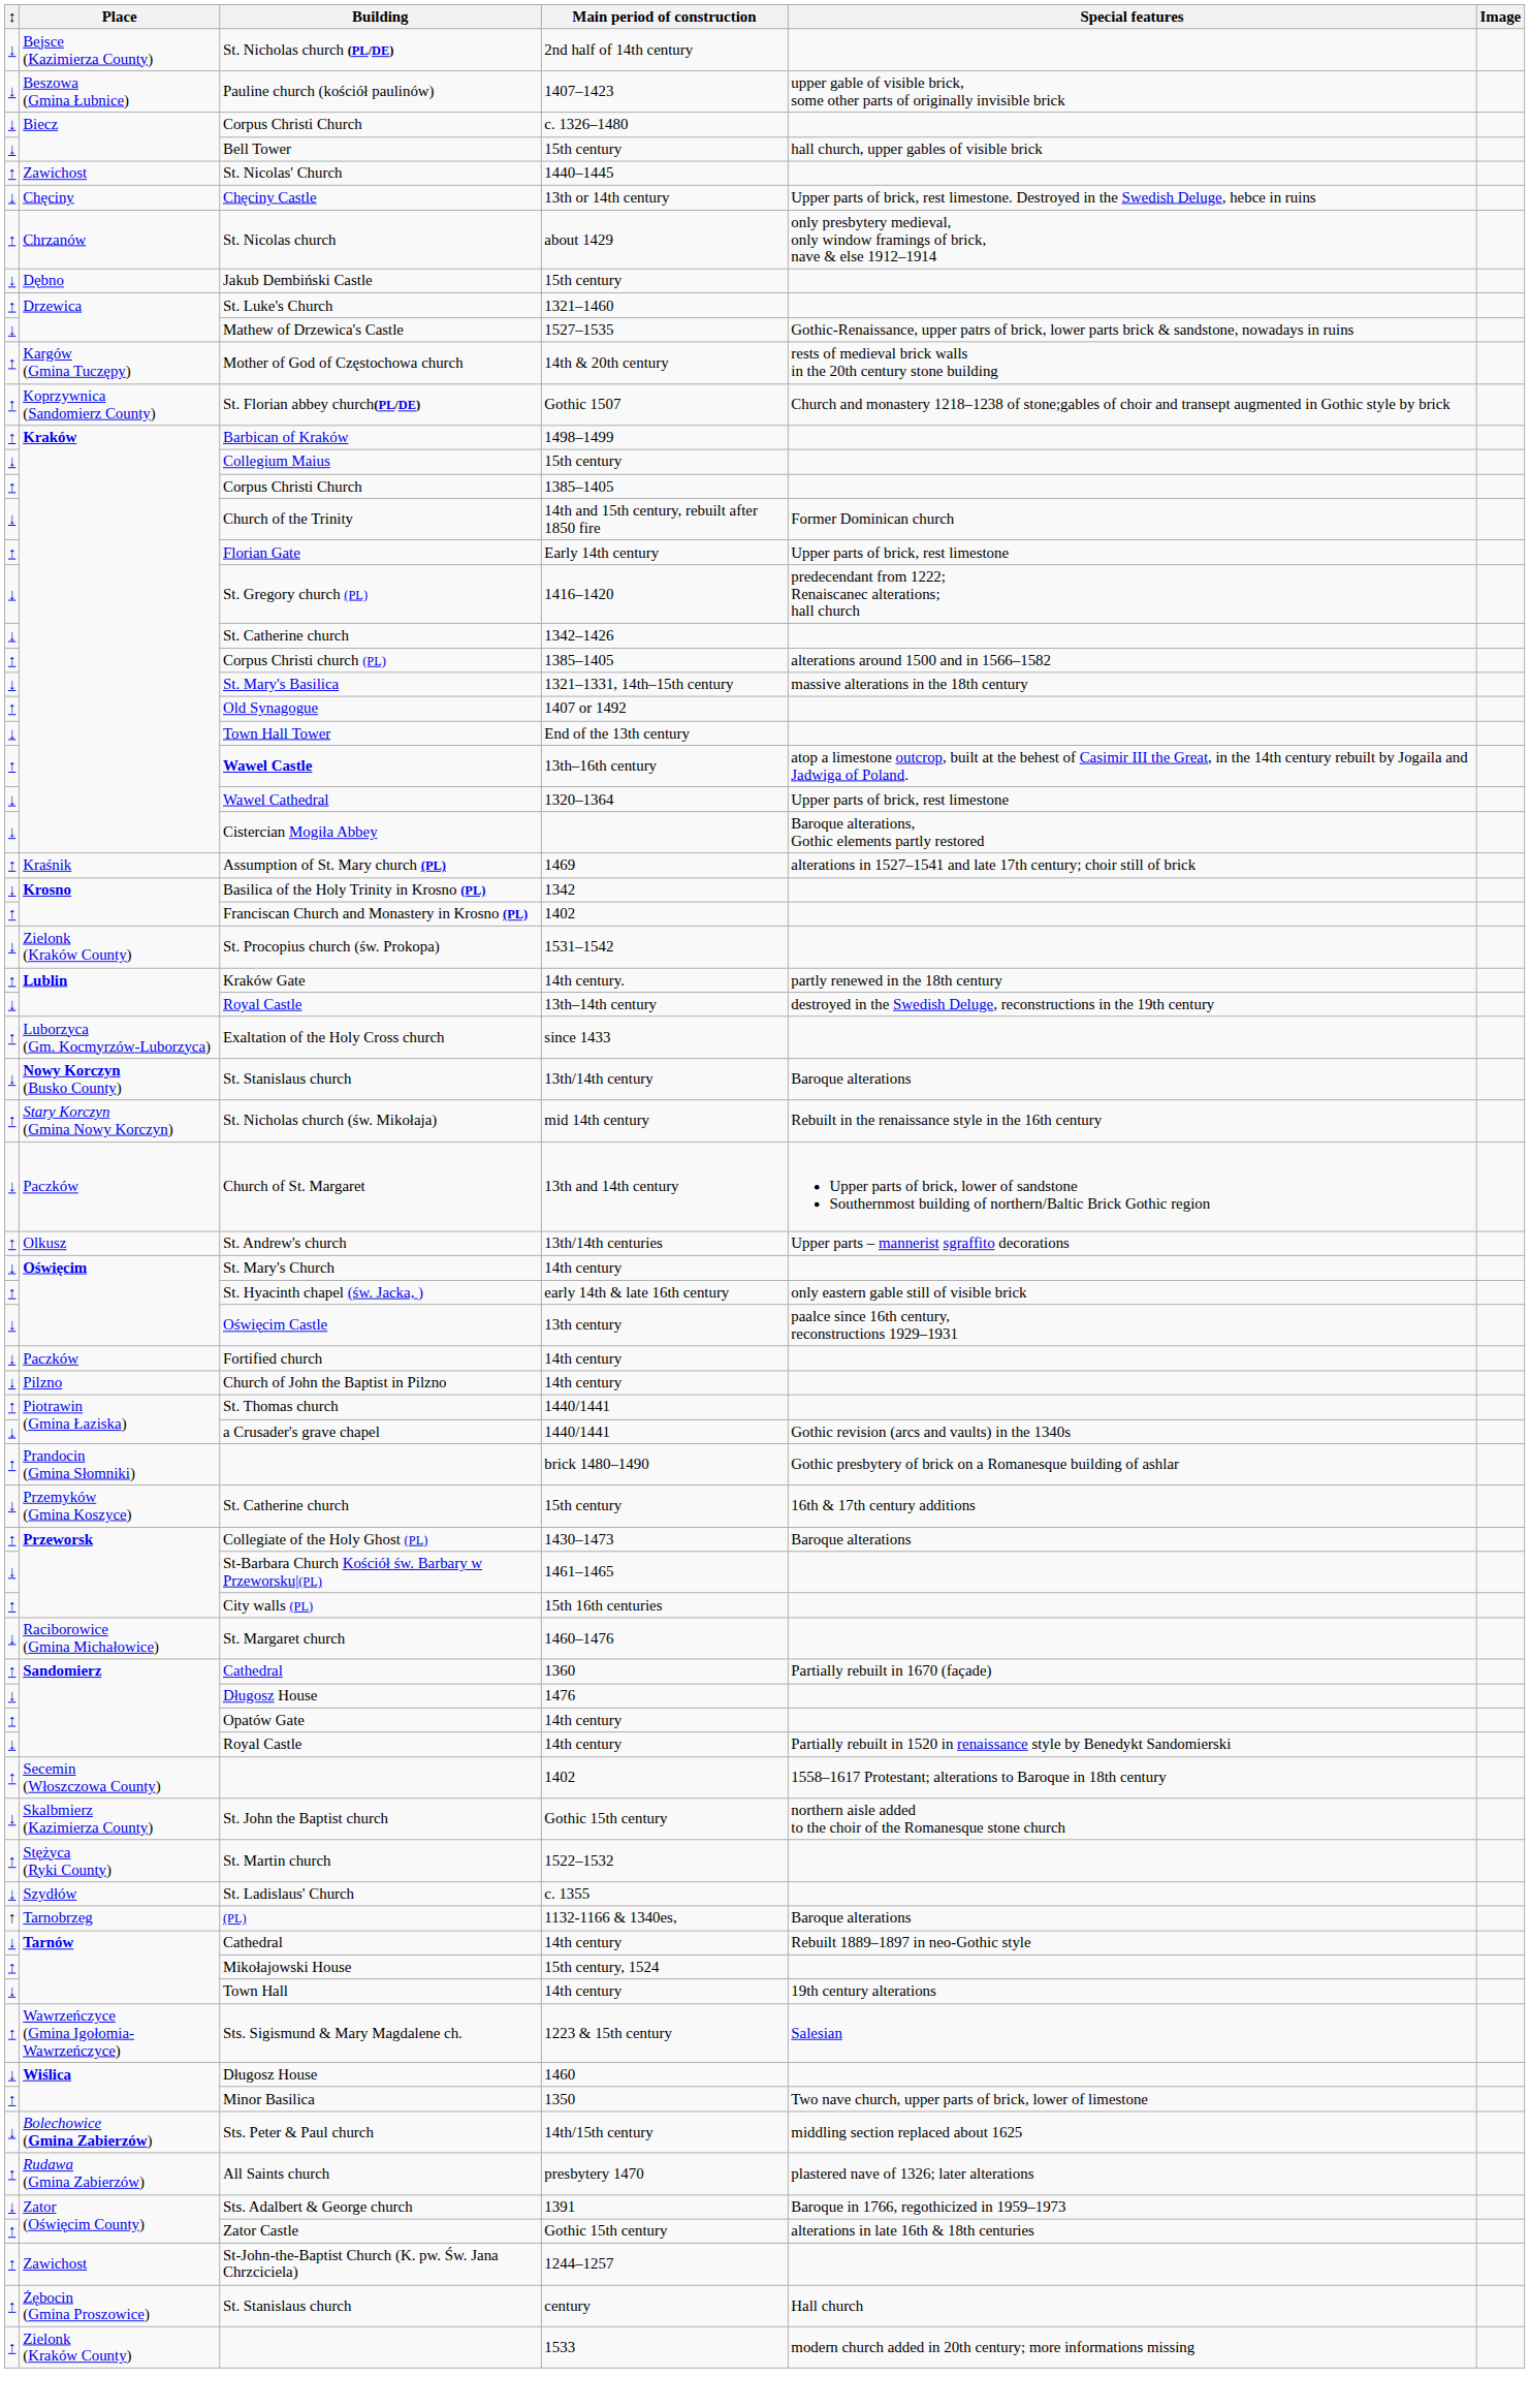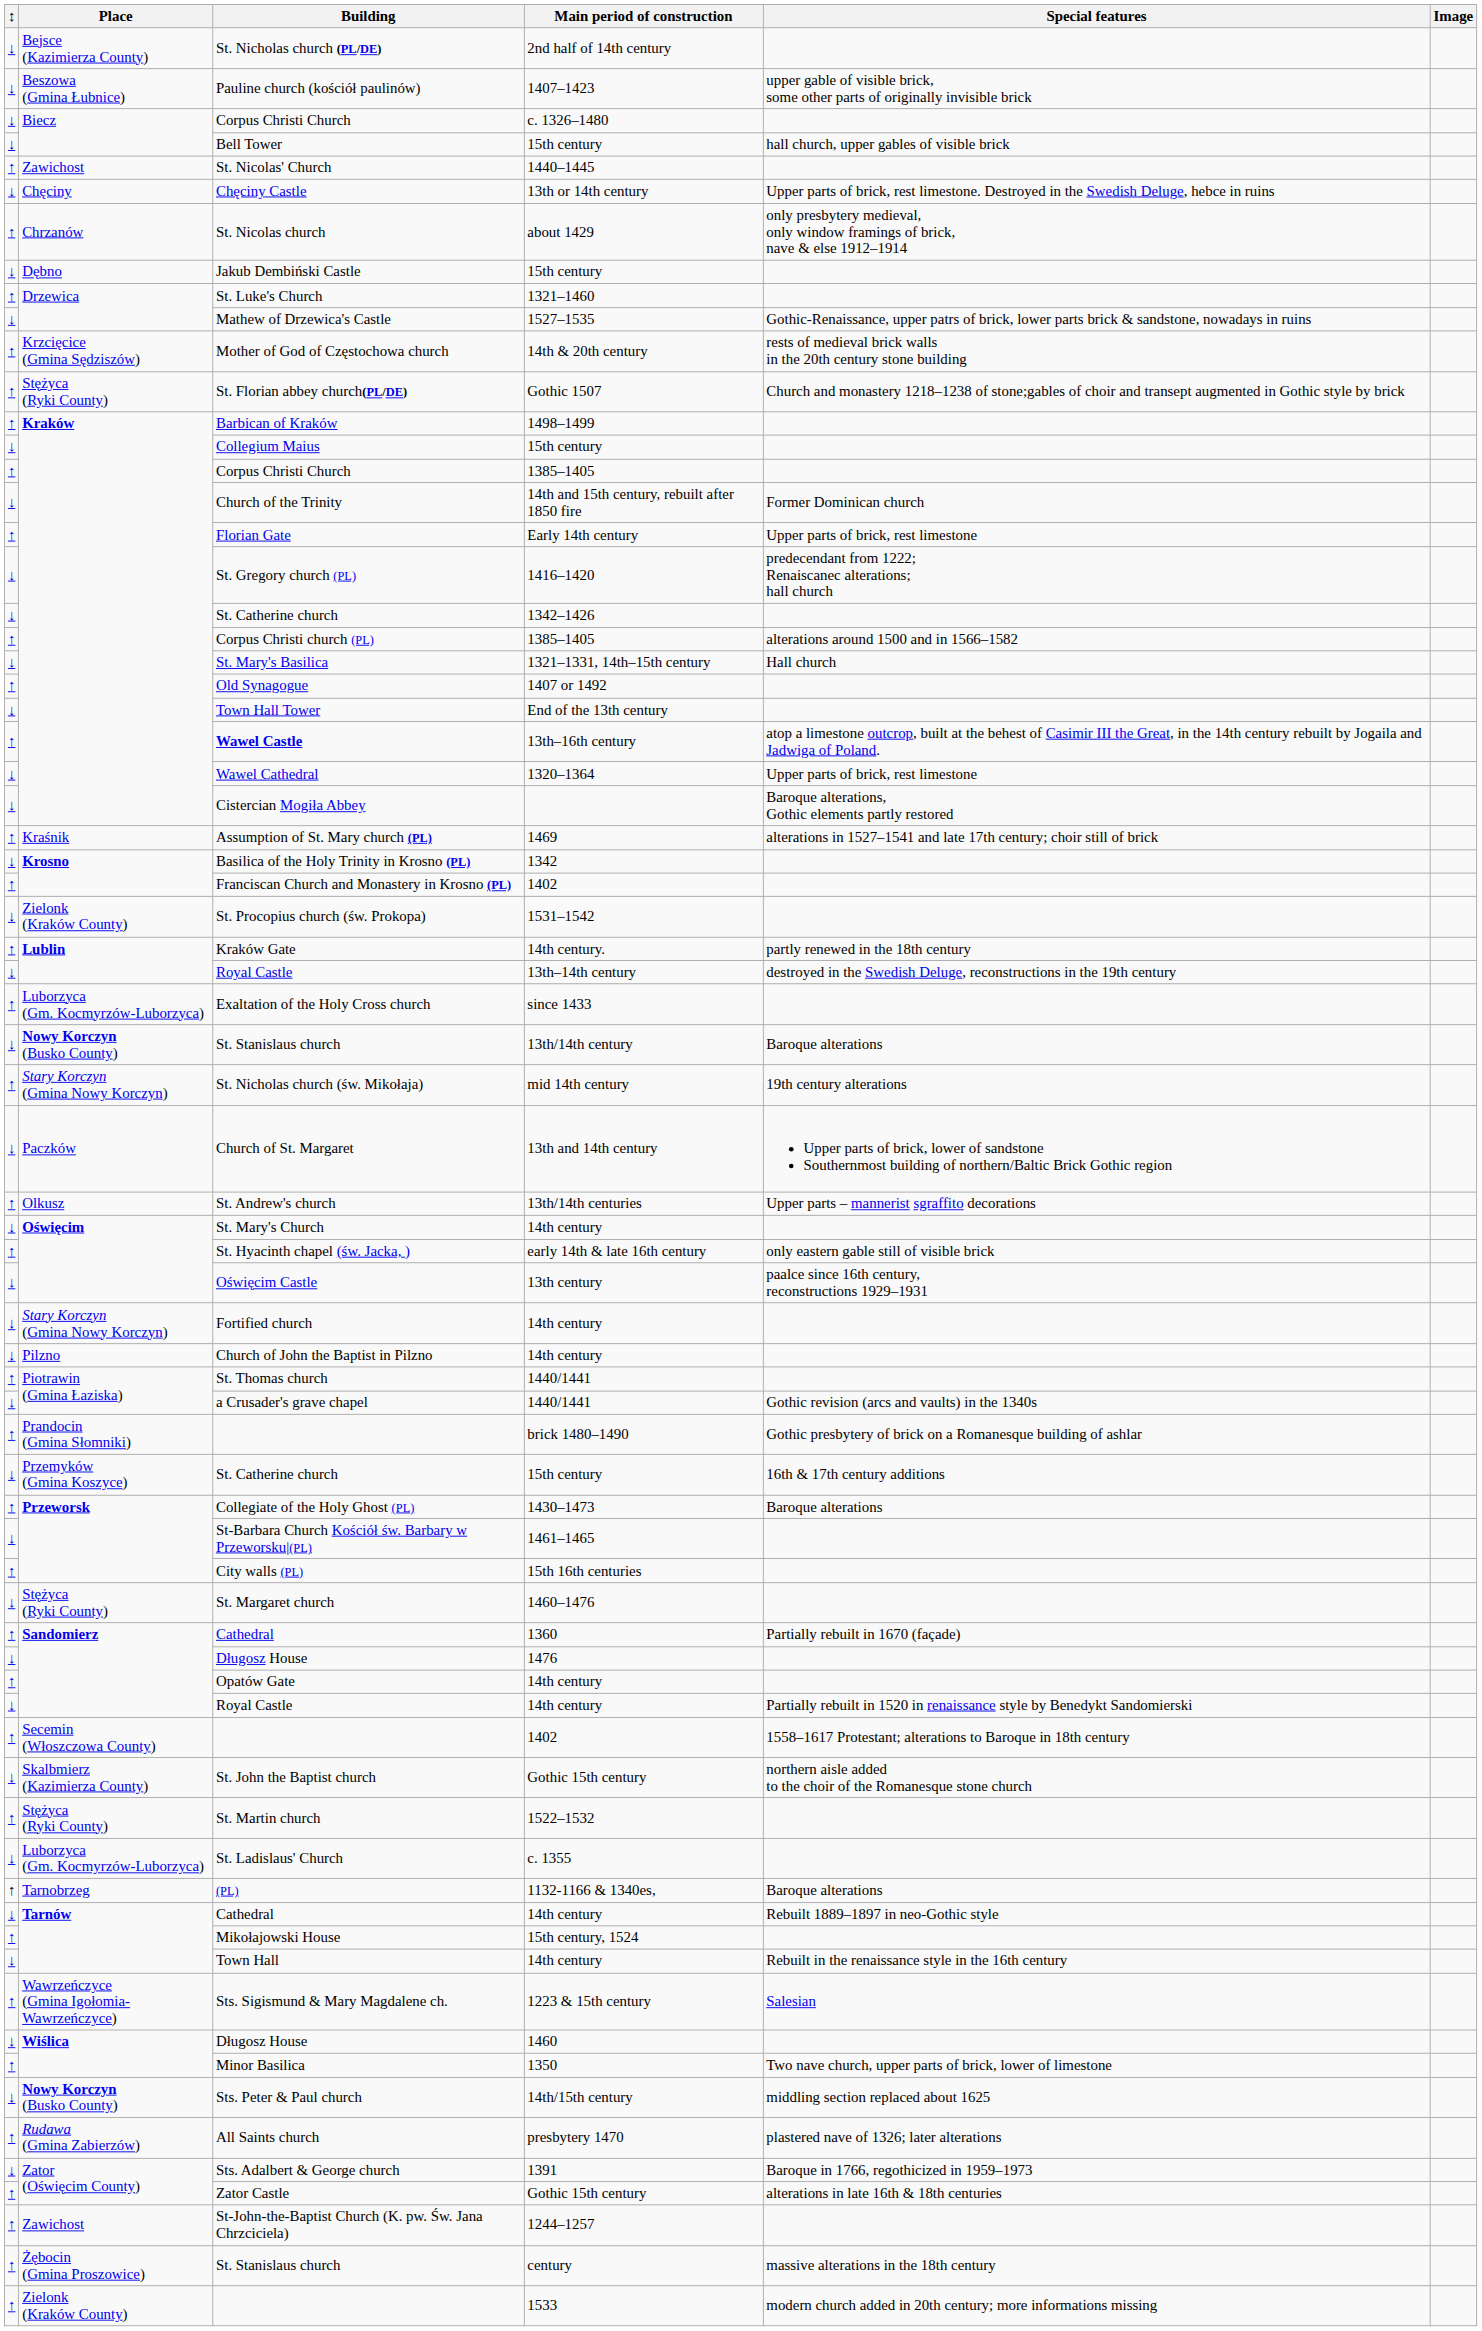Mother of God of Częstochowa church | Place: Kargów (Gmina Tuczępy) -> Krzcięcice (Gmina Sędziszów)
St. Florian abbey church(PL/DE) | Place: Koprzywnica (Sandomierz County) -> Stężyca (Ryki County)
St. Mary's Basilica | Special features: massive alterations in the 18th century -> Hall church
St. Nicholas church (św. Mikołaja) | Special features: Rebuilt in the renaissance style in the 16th century -> 19th century alterations
Fortified church | Place: Paczków -> Stary Korczyn (Gmina Nowy Korczyn)
St. Margaret church | Place: Raciborowice (Gmina Michałowice) -> Stężyca (Ryki County)
St. Ladislaus' Church | Place: Szydłów -> Luborzyca (Gm. Kocmyrzów-Luborzyca)
Town Hall | Special features: 19th century alterations -> Rebuilt in the renaissance style in the 16th century
Sts. Peter & Paul church | Place: Bolechowice (Gmina Zabierzów) -> Nowy Korczyn (Busko County)
St. Stanislaus church / century | Special features: Hall church -> massive alterations in the 18th century
